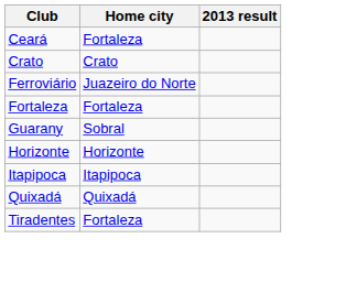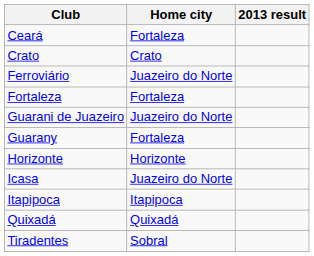+ row: Guarani de Juazeiro | Juazeiro do Norte
Guarany | Home city: Sobral -> Fortaleza
+ row: Icasa | Juazeiro do Norte
Tiradentes | Home city: Fortaleza -> Sobral
